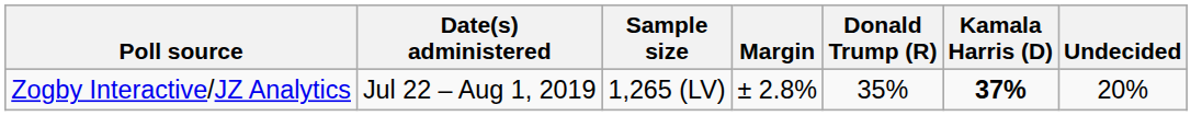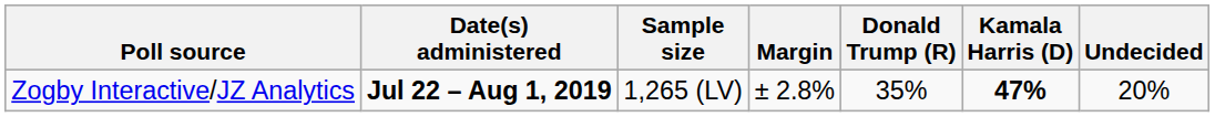Zogby Interactive/JZ Analytics | Date(s) administered: normal -> bold
Zogby Interactive/JZ Analytics | Kamala Harris (D): 37% -> 47%
